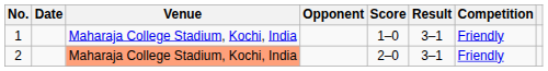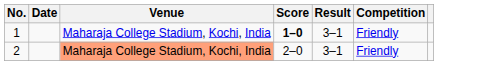- column: Opponent
1 | Score: normal -> bold
